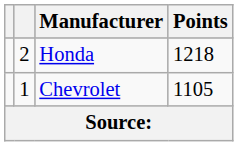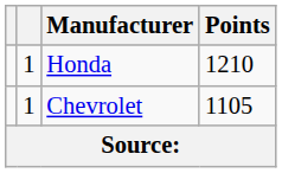Honda | column 2: 2 -> 1
Honda | Points: 1218 -> 1210
